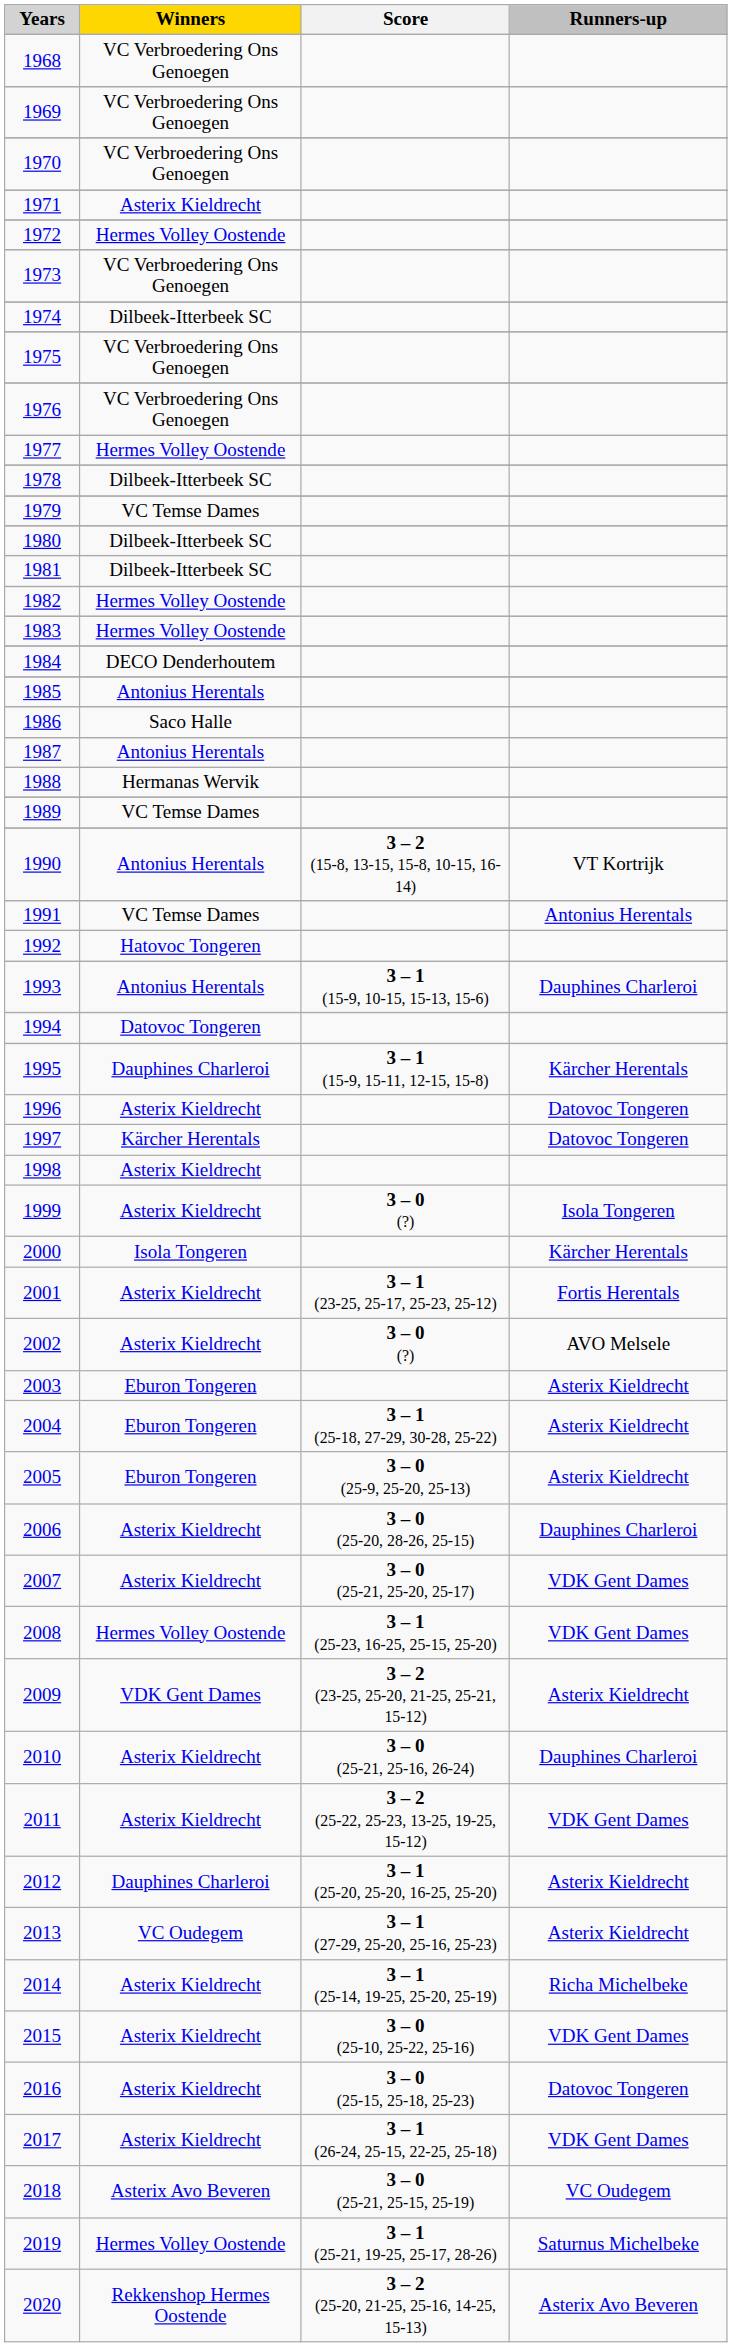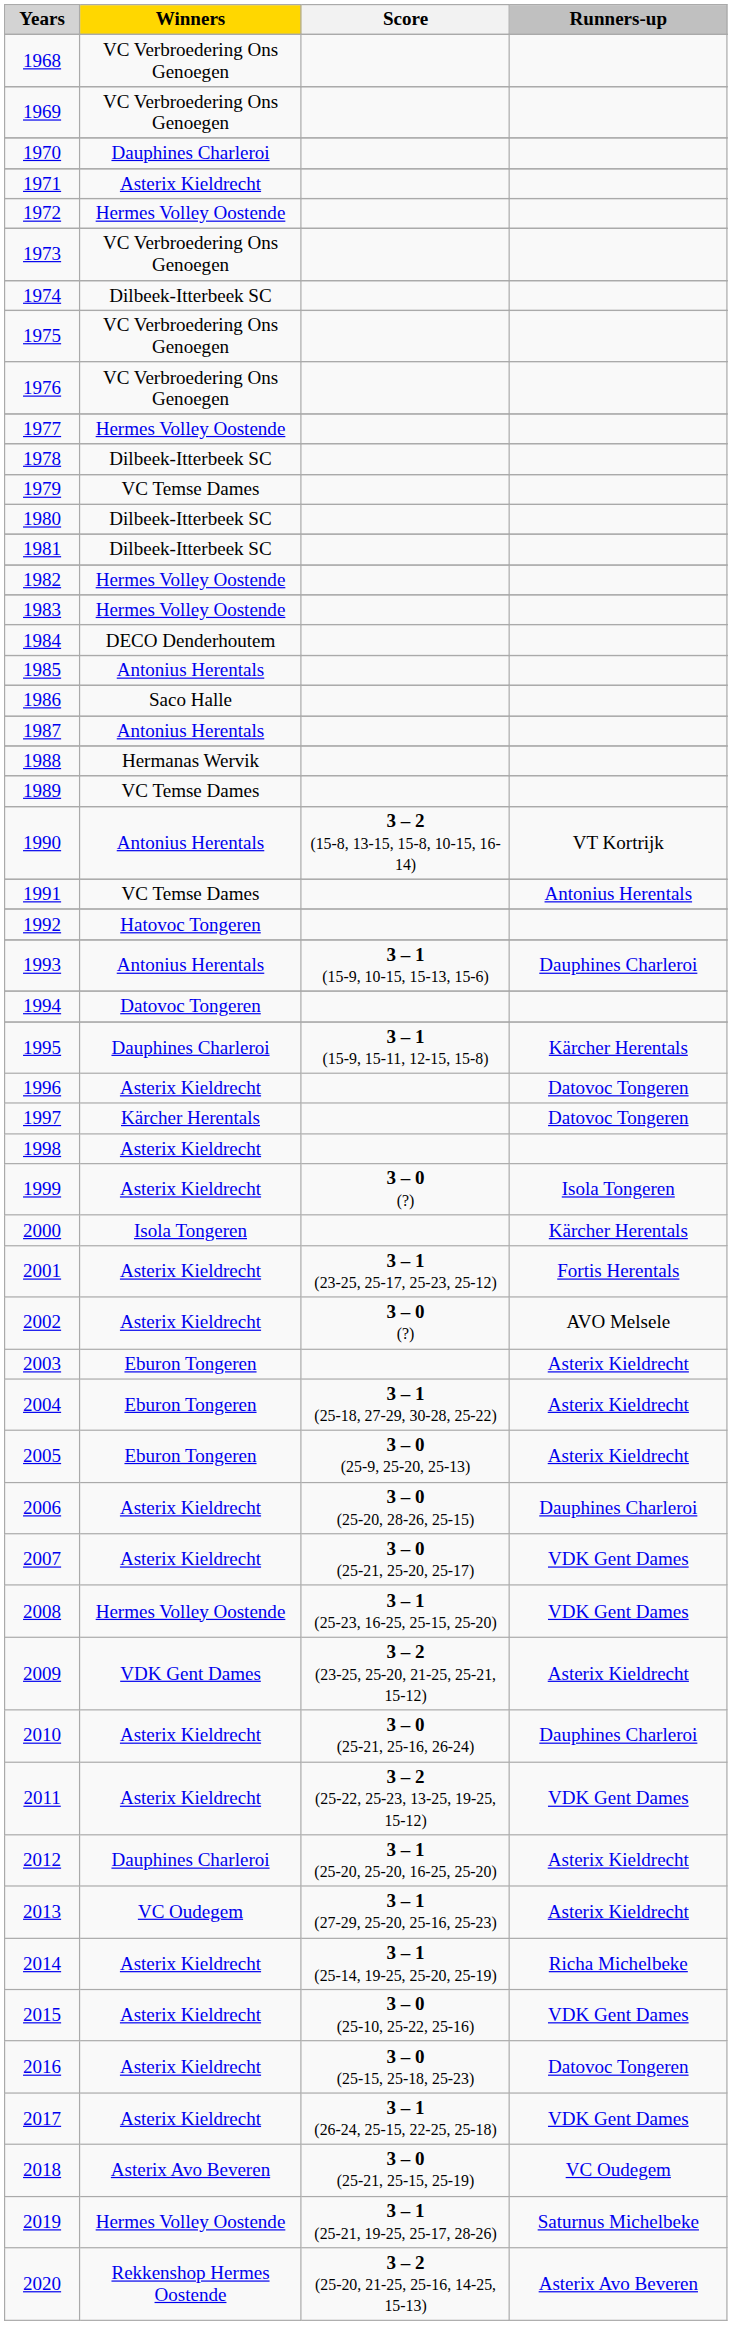1970 | Winners: VC Verbroedering Ons Genoegen -> Dauphines Charleroi
